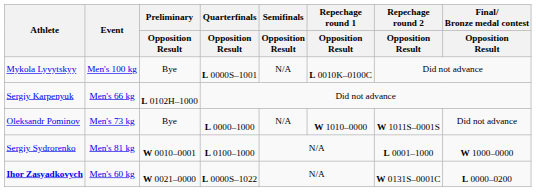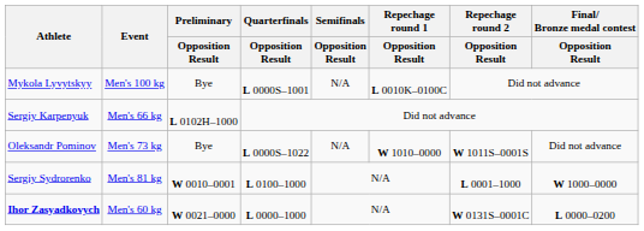Oleksandr Pominov | Quarterfinals / Opposition Result: L 0000–1000 -> L 0000S–1022
Ihor Zasyadkovych | Quarterfinals / Opposition Result: L 0000S–1022 -> L 0000–1000
